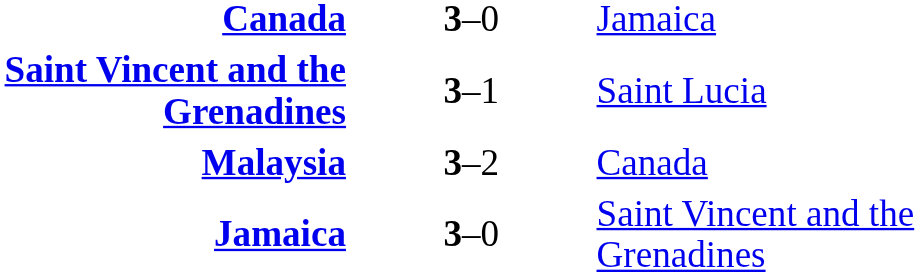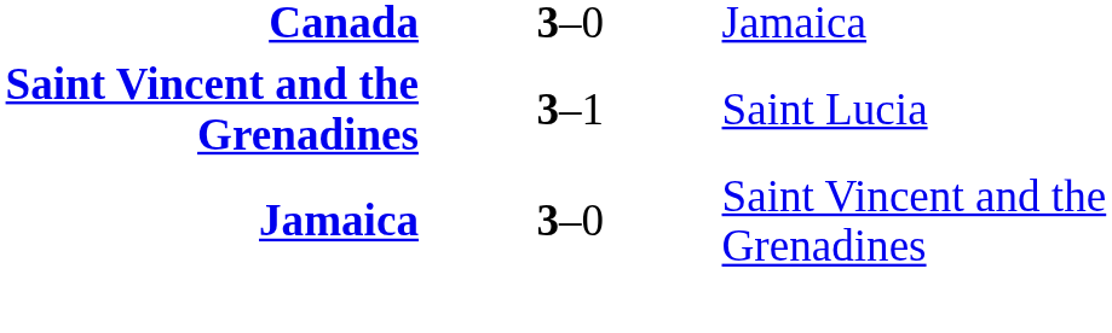- row: Malaysia | 3–2 | Canada
